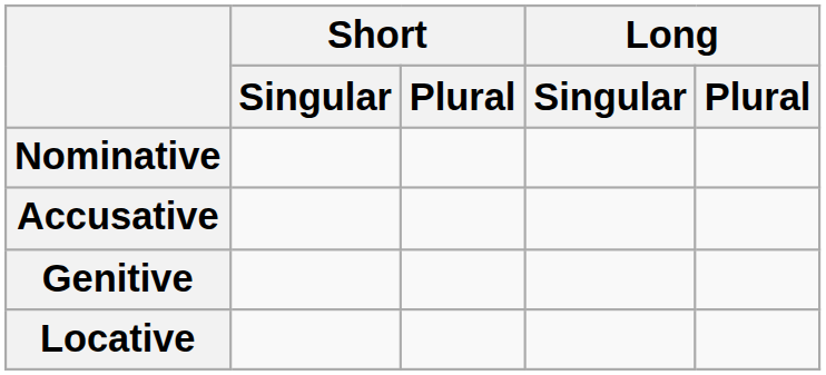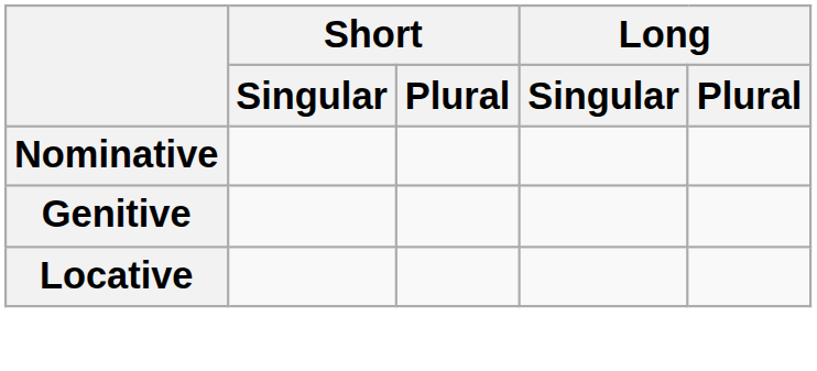- row: Accusative
